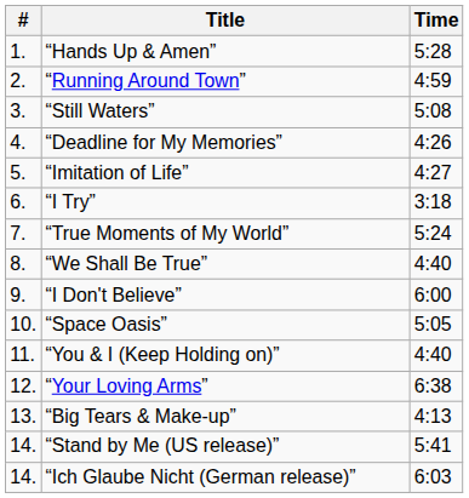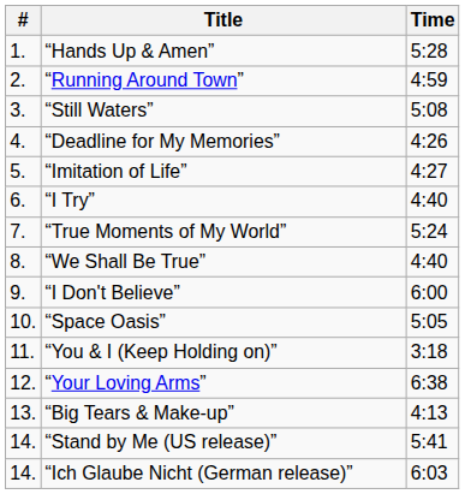“I Try” | Time: 3:18 -> 4:40
“You & I (Keep Holding on)” | Time: 4:40 -> 3:18
